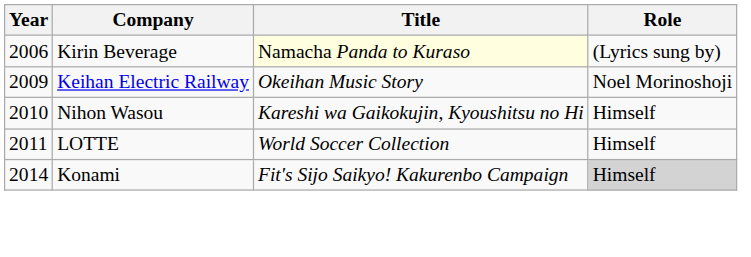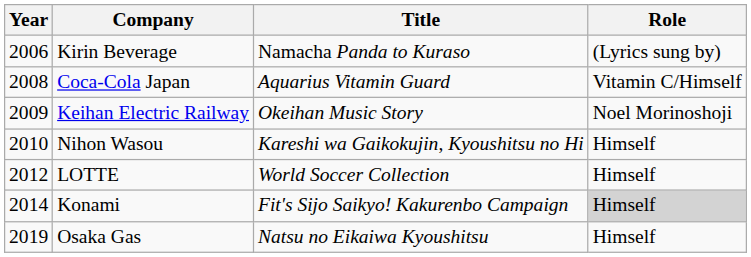Kirin Beverage | Title: lightyellow background -> no background
+ row: 2008 | Coca-Cola Japan | Aquarius Vitamin Guard | Vitamin C/Himself
LOTTE | Year: 2011 -> 2012
+ row: 2019 | Osaka Gas | Natsu no Eikaiwa Kyoushitsu | Himself
